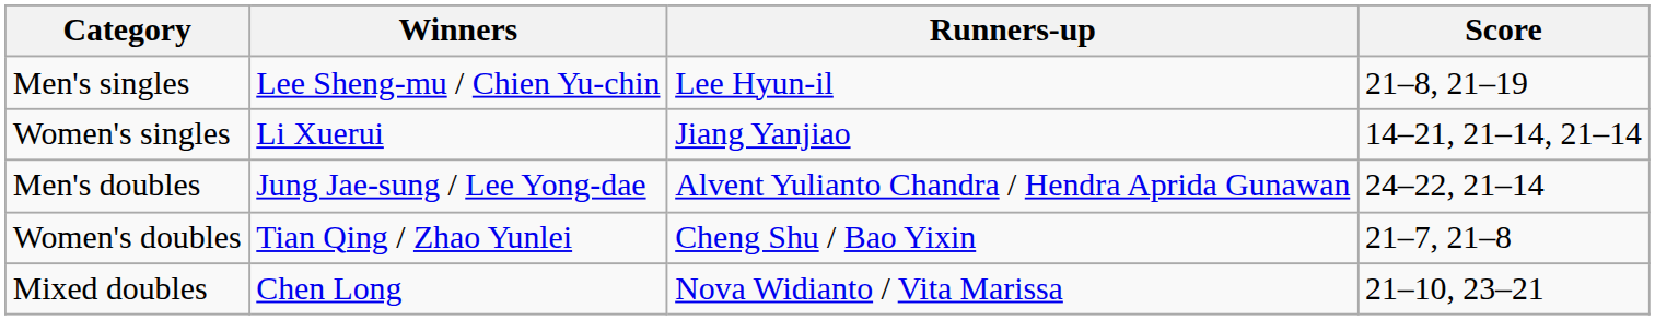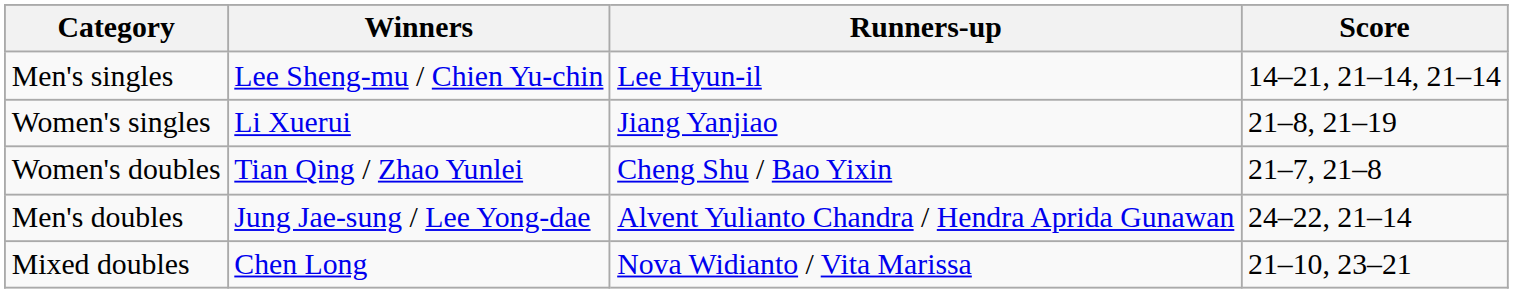Men's singles | Score: 21–8, 21–19 -> 14–21, 21–14, 21–14
Women's singles | Score: 14–21, 21–14, 21–14 -> 21–8, 21–19
rows swapped: Men's doubles <-> Women's doubles
